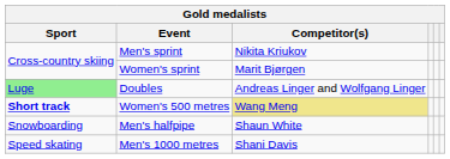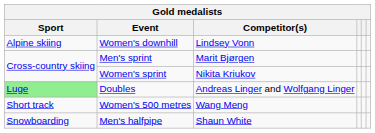+ row: Alpine skiing | Women's downhill | Lindsey Vonn
Men's sprint | Competitor(s): Nikita Kriukov -> Marit Bjørgen
Women's sprint | Competitor(s): Marit Bjørgen -> Nikita Kriukov
Women's 500 metres | Sport: bold -> normal
Women's 500 metres | Competitor(s): khaki background -> no background
- row: Speed skating | Men's 1000 metres | Shani Davis
